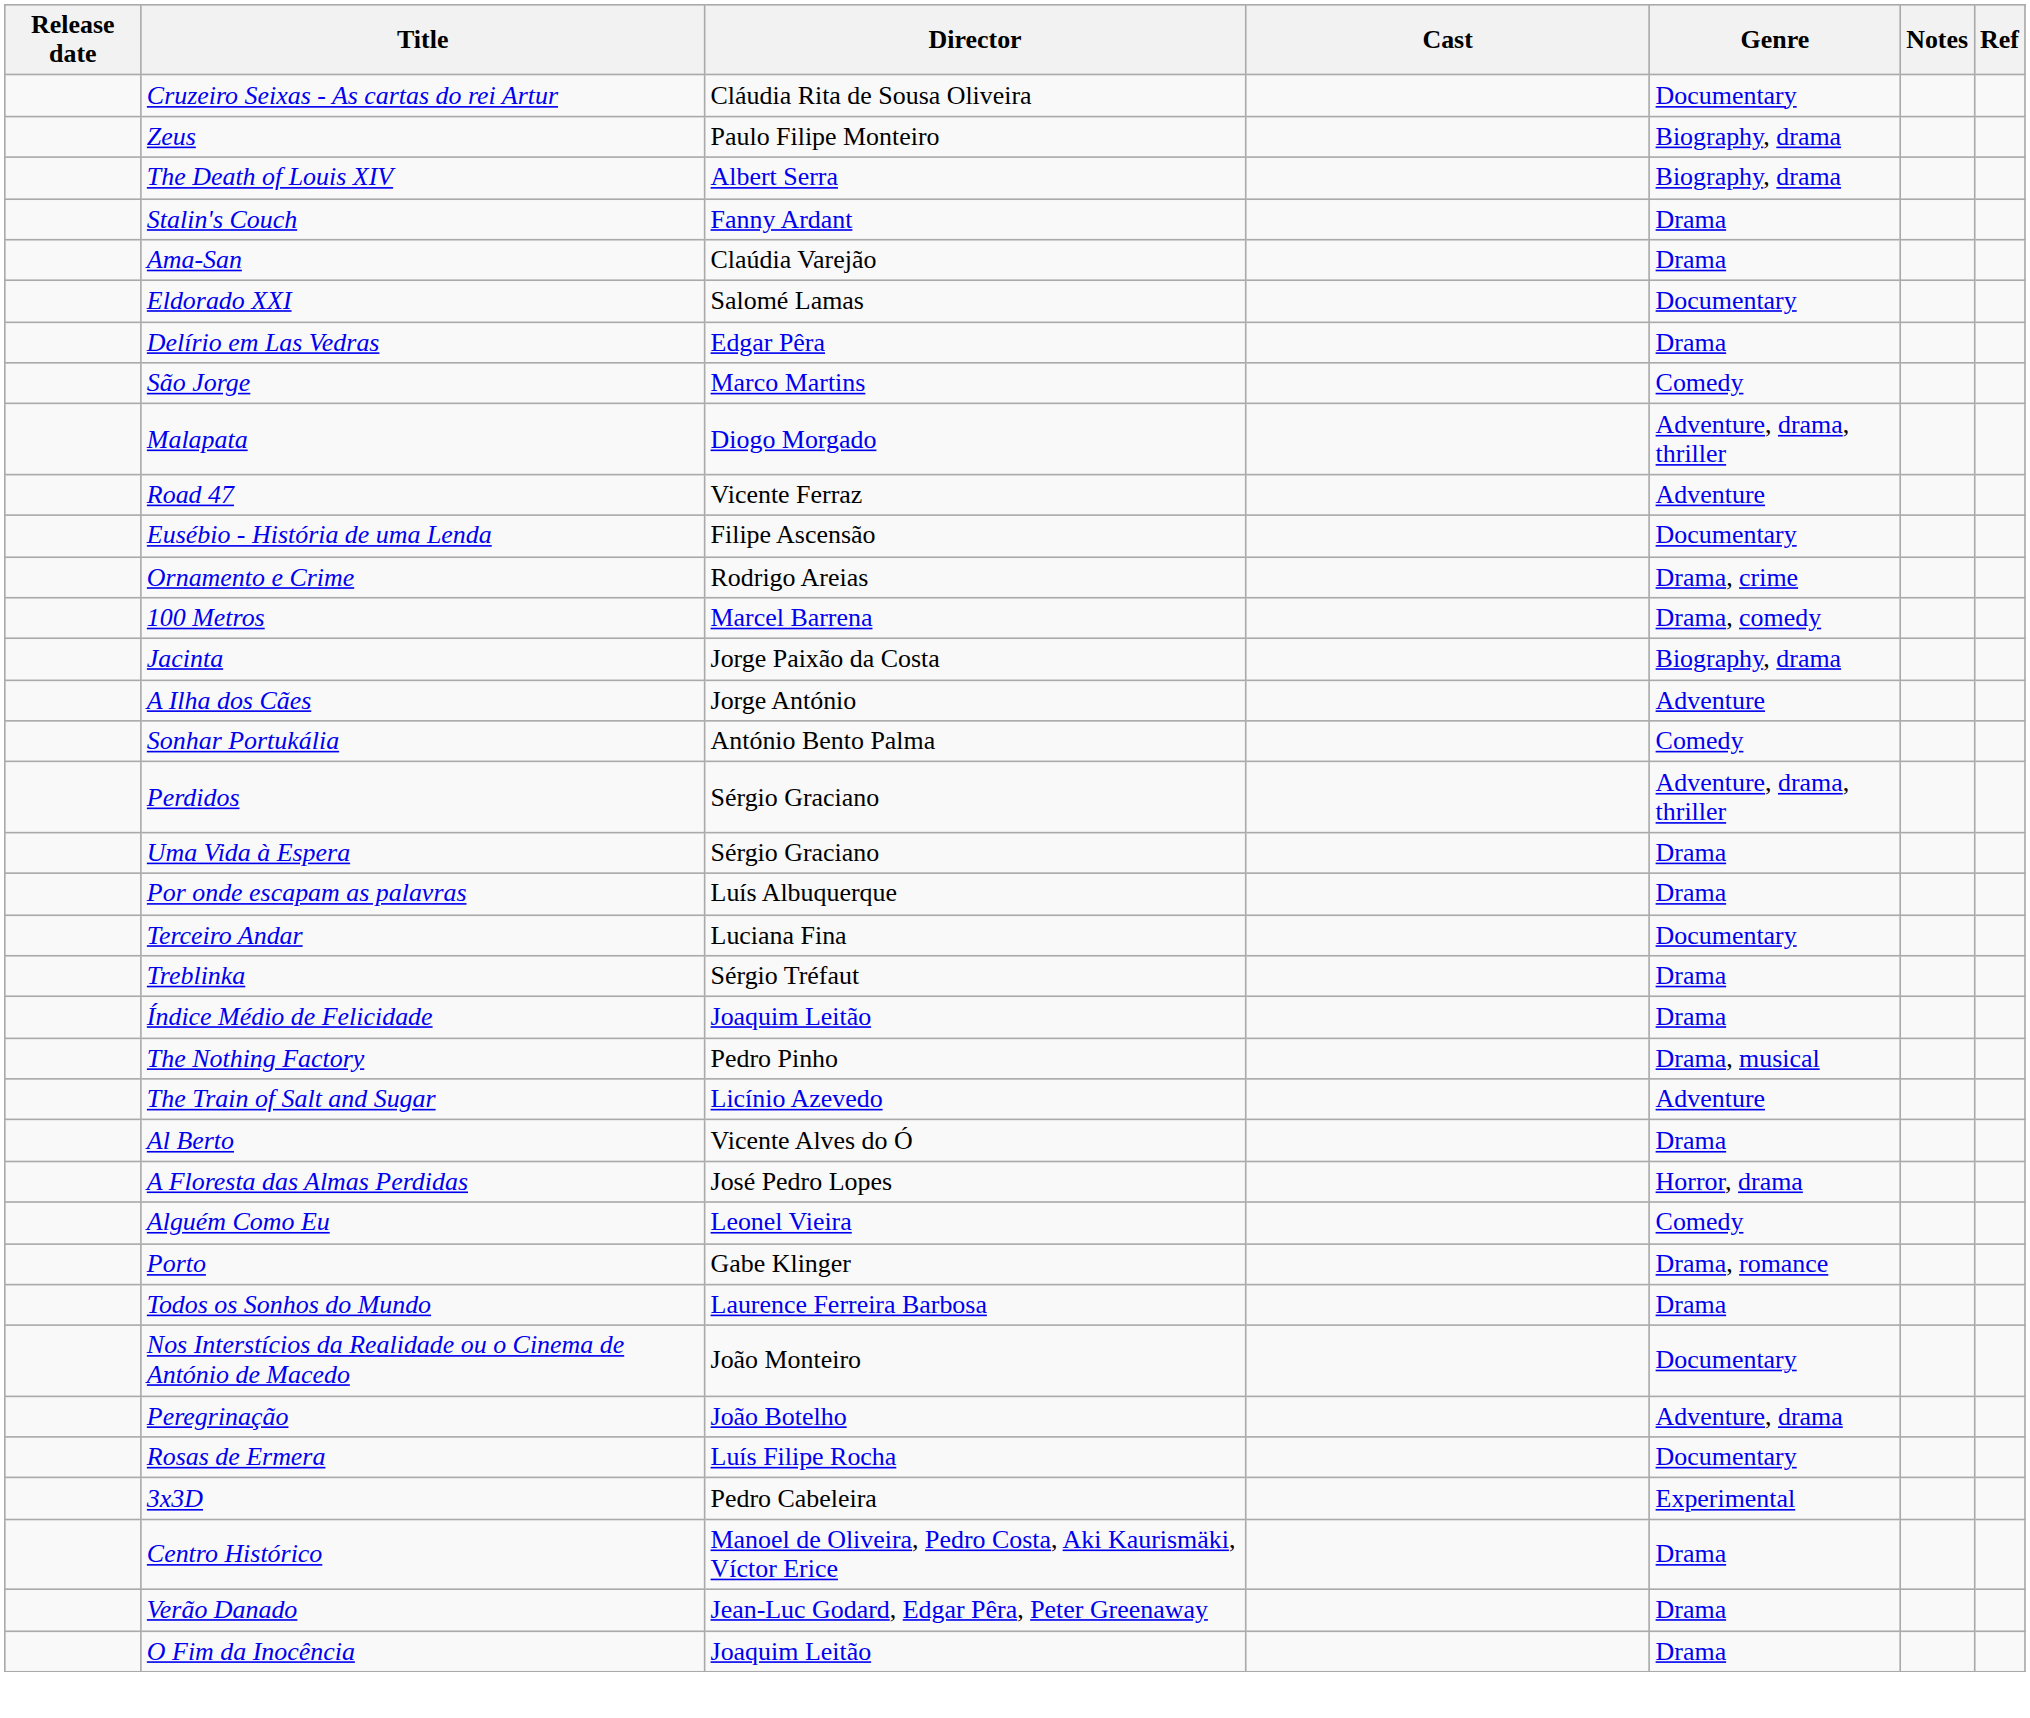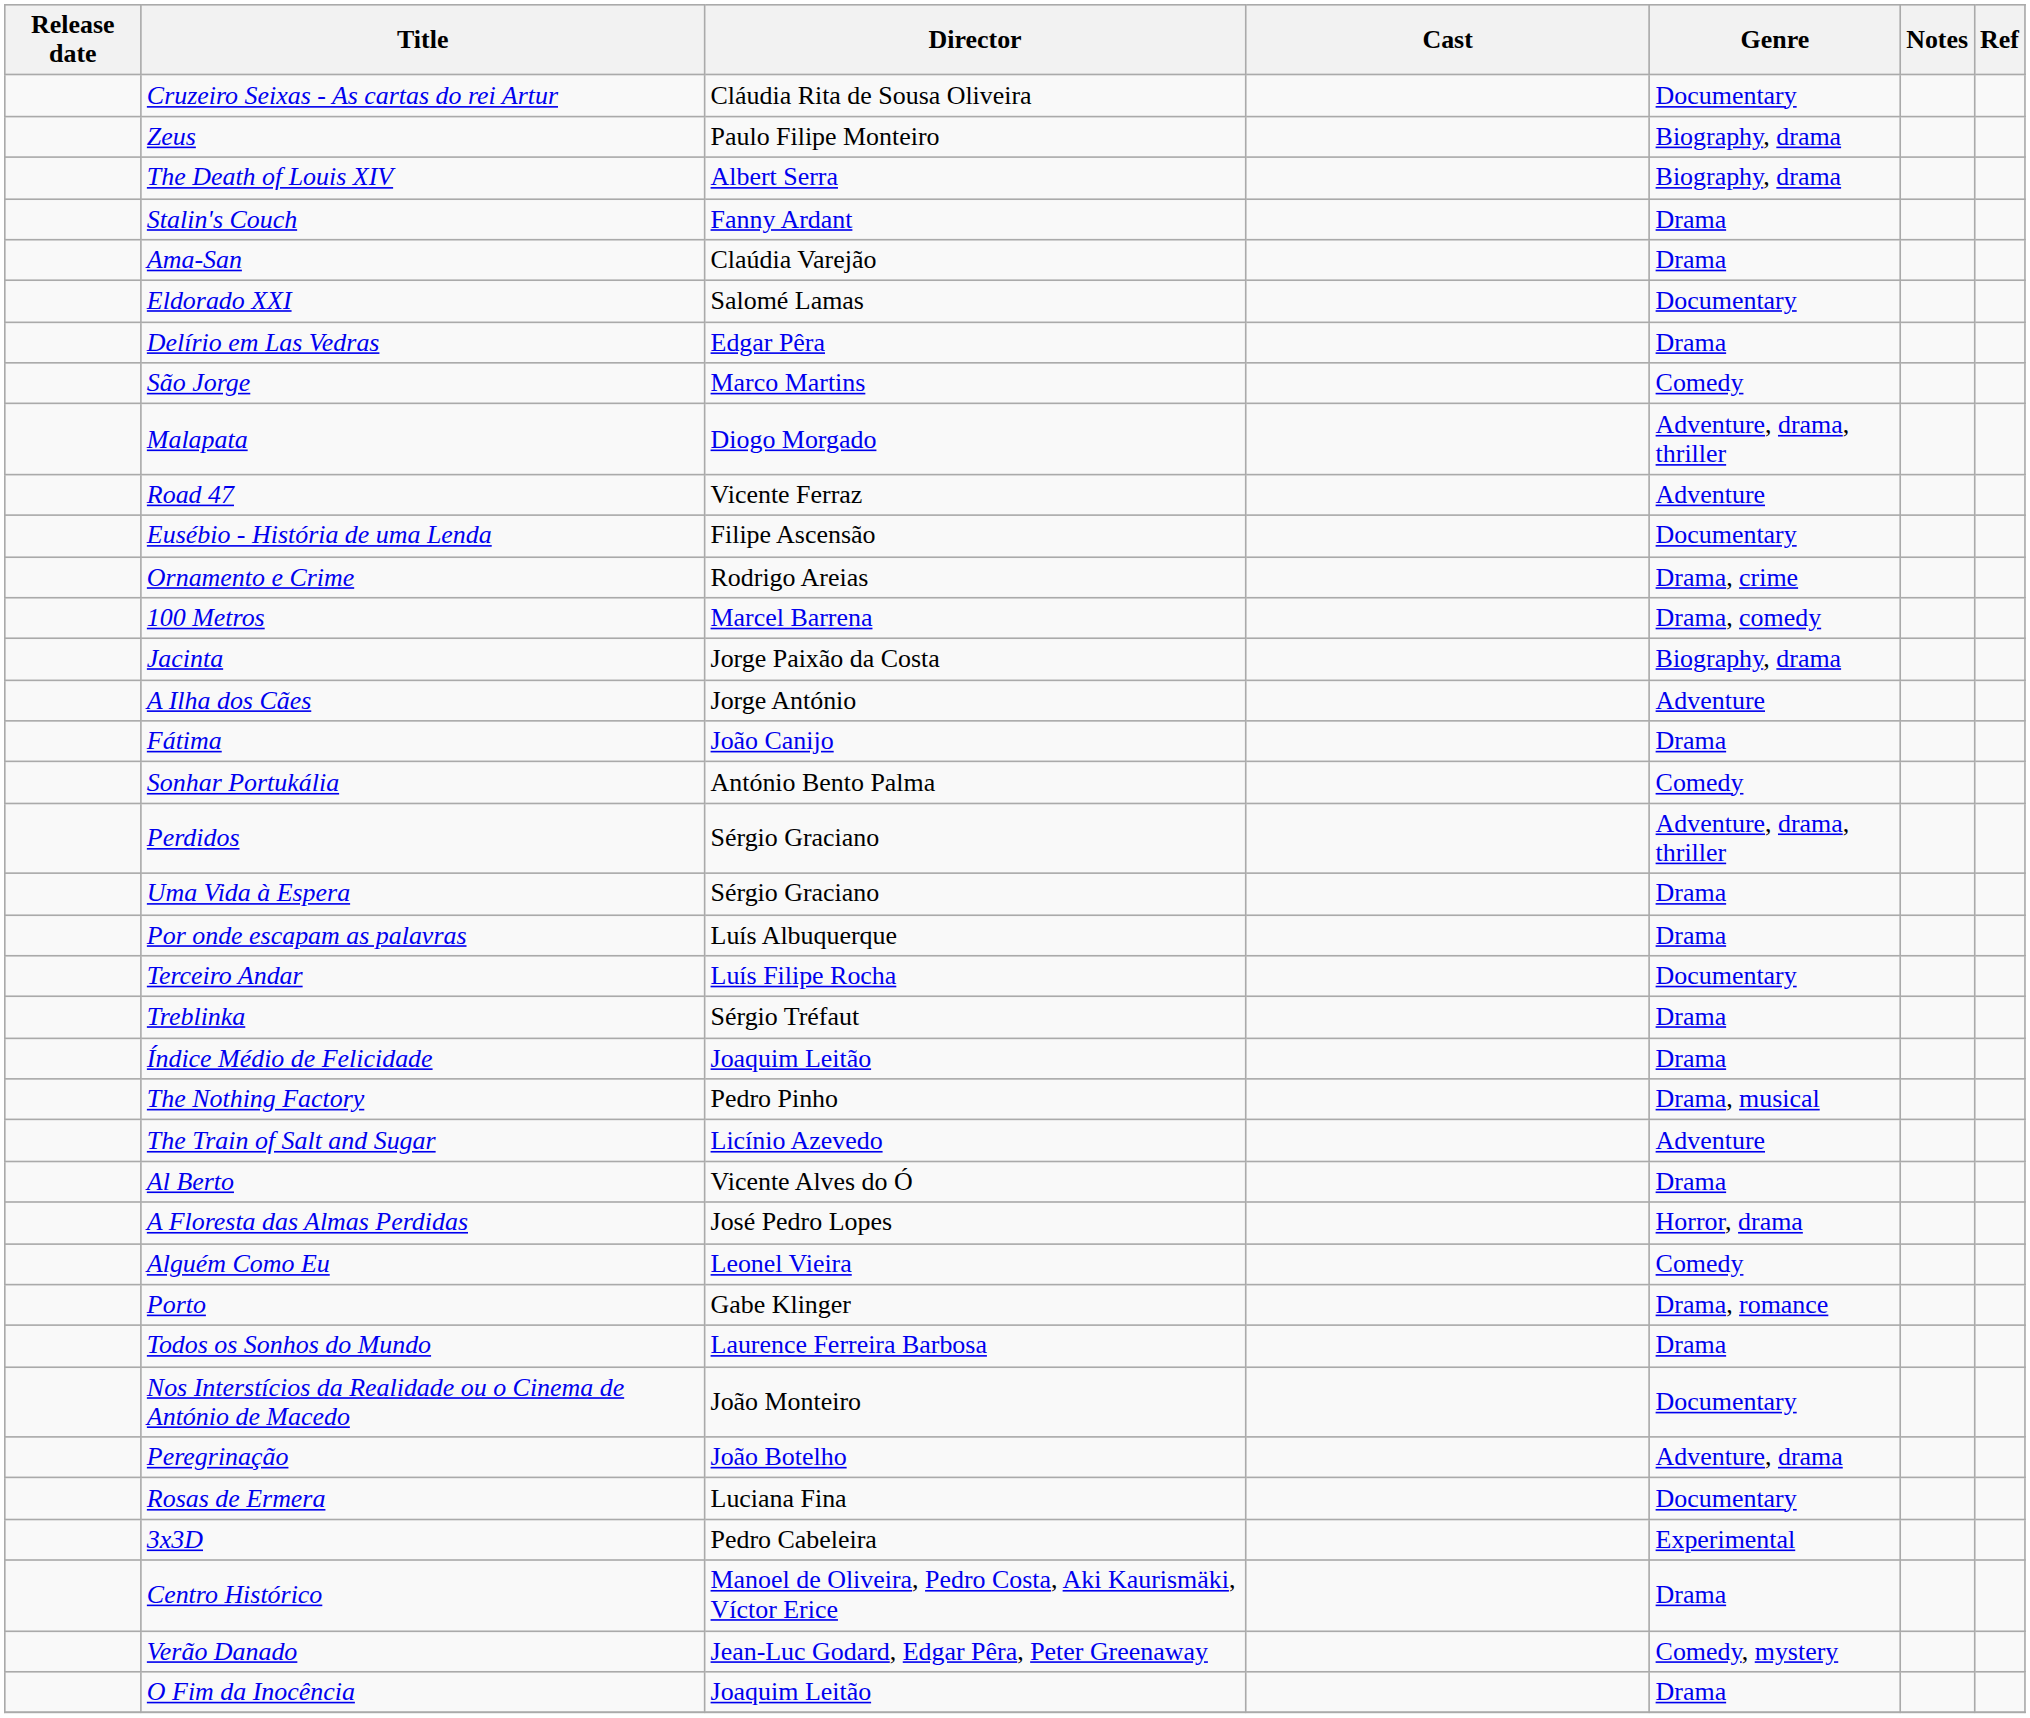+ row: Fátima | João Canijo | Drama
Terceiro Andar | Director: Luciana Fina -> Luís Filipe Rocha
Rosas de Ermera | Director: Luís Filipe Rocha -> Luciana Fina
Verão Danado | Genre: Drama -> Comedy, mystery
